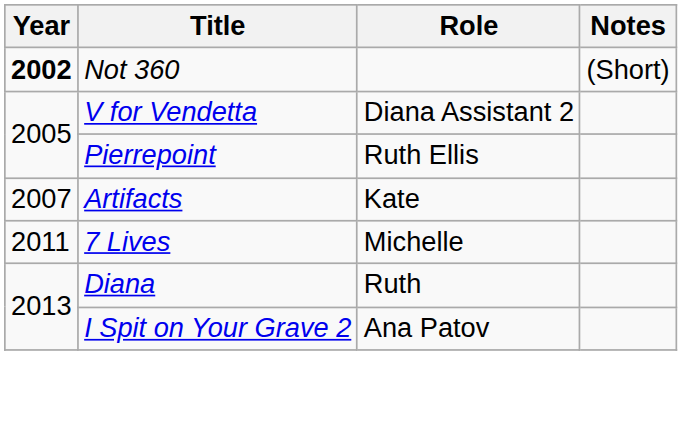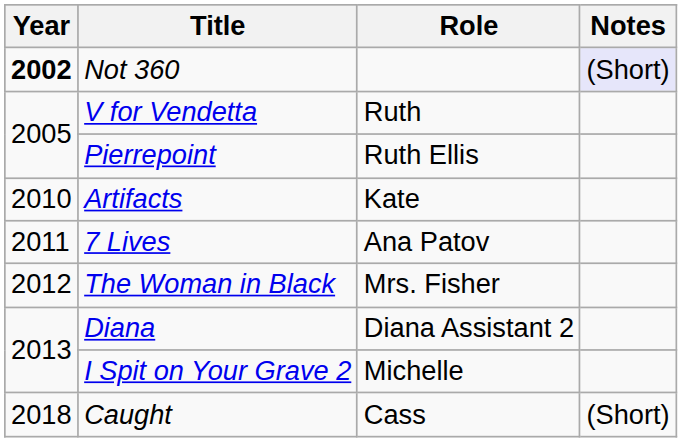Not 360 | Notes: no background -> lavender background
V for Vendetta | Role: Diana Assistant 2 -> Ruth
Artifacts | Year: 2007 -> 2010
7 Lives | Role: Michelle -> Ana Patov
+ row: 2012 | The Woman in Black | Mrs. Fisher
Diana | Role: Ruth -> Diana Assistant 2
I Spit on Your Grave 2 | Role: Ana Patov -> Michelle
+ row: 2018 | Caught | Cass | (Short)
